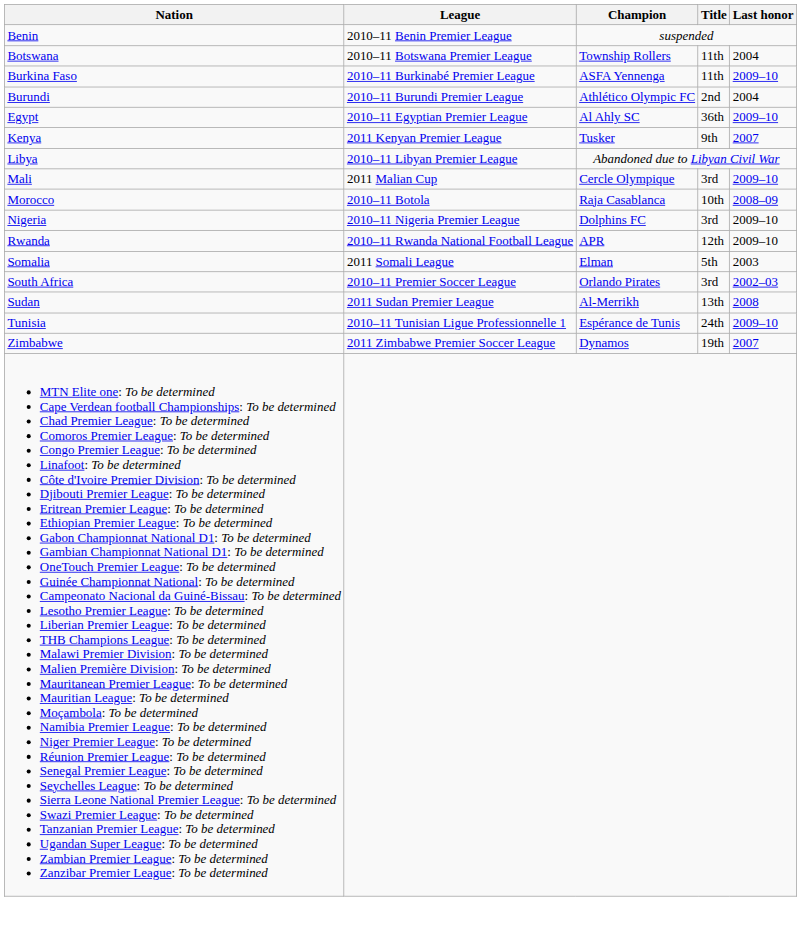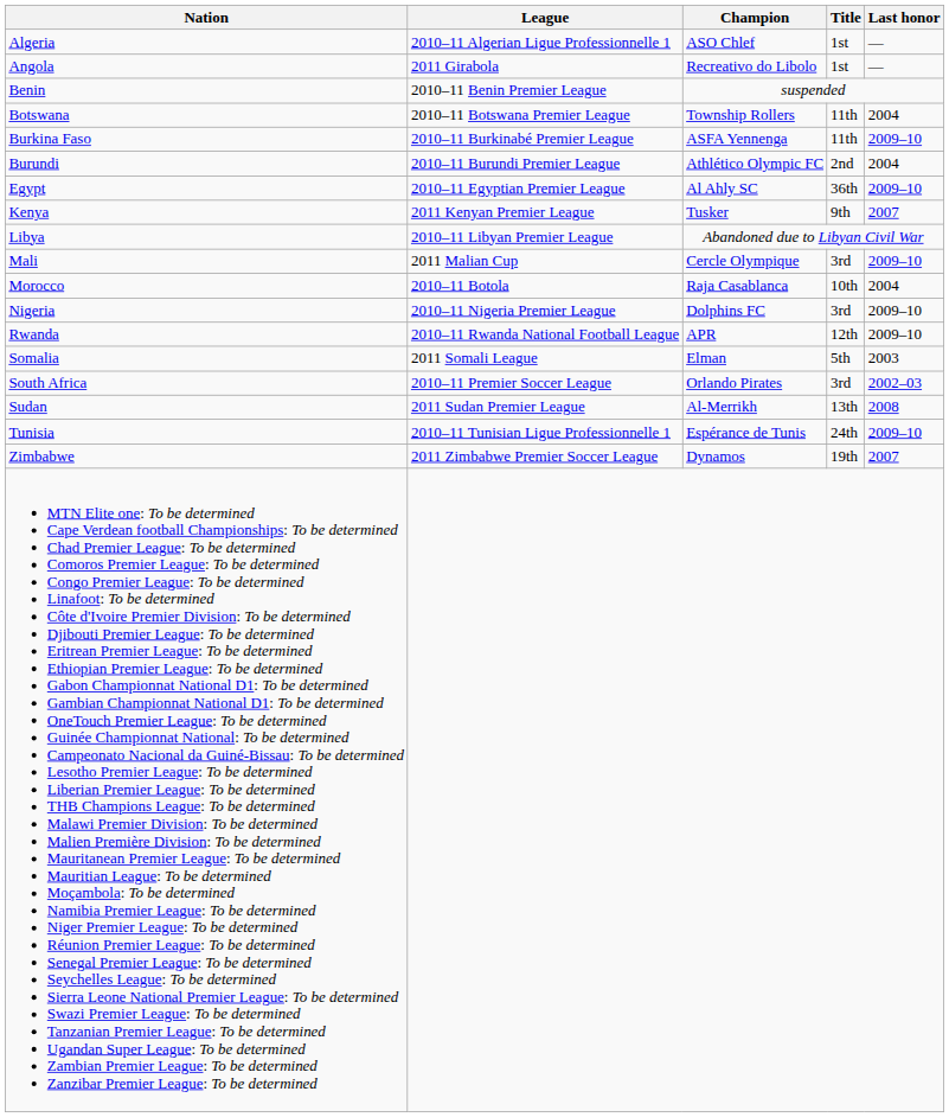+ row: Algeria | 2010–11 Algerian Ligue Professionnelle 1 | ASO Chlef | 1st | —
+ row: Angola | 2011 Girabola | Recreativo do Libolo | 1st | —
Morocco | Last honor: 2008–09 -> 2004
